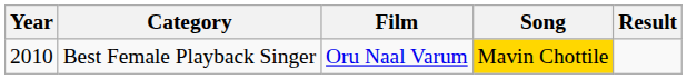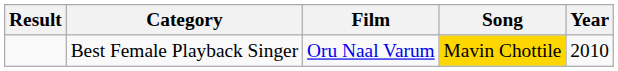columns swapped: Year <-> Result
